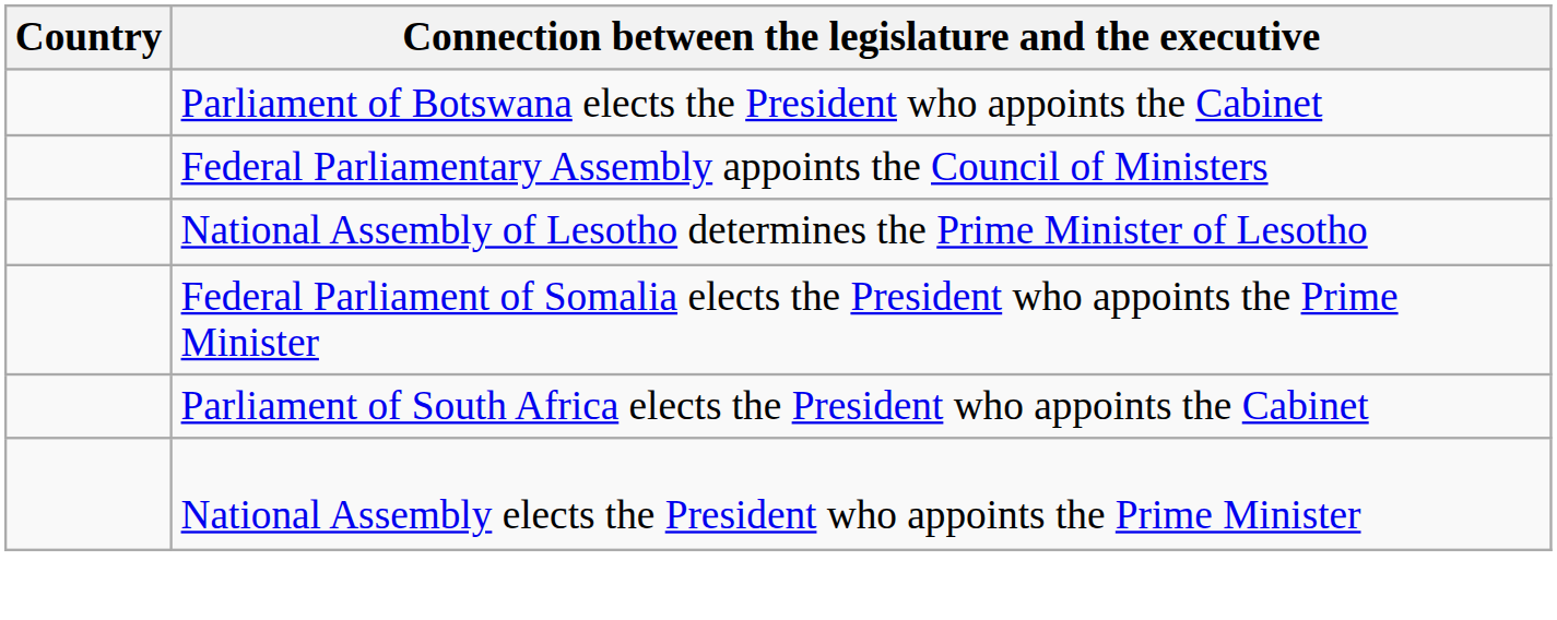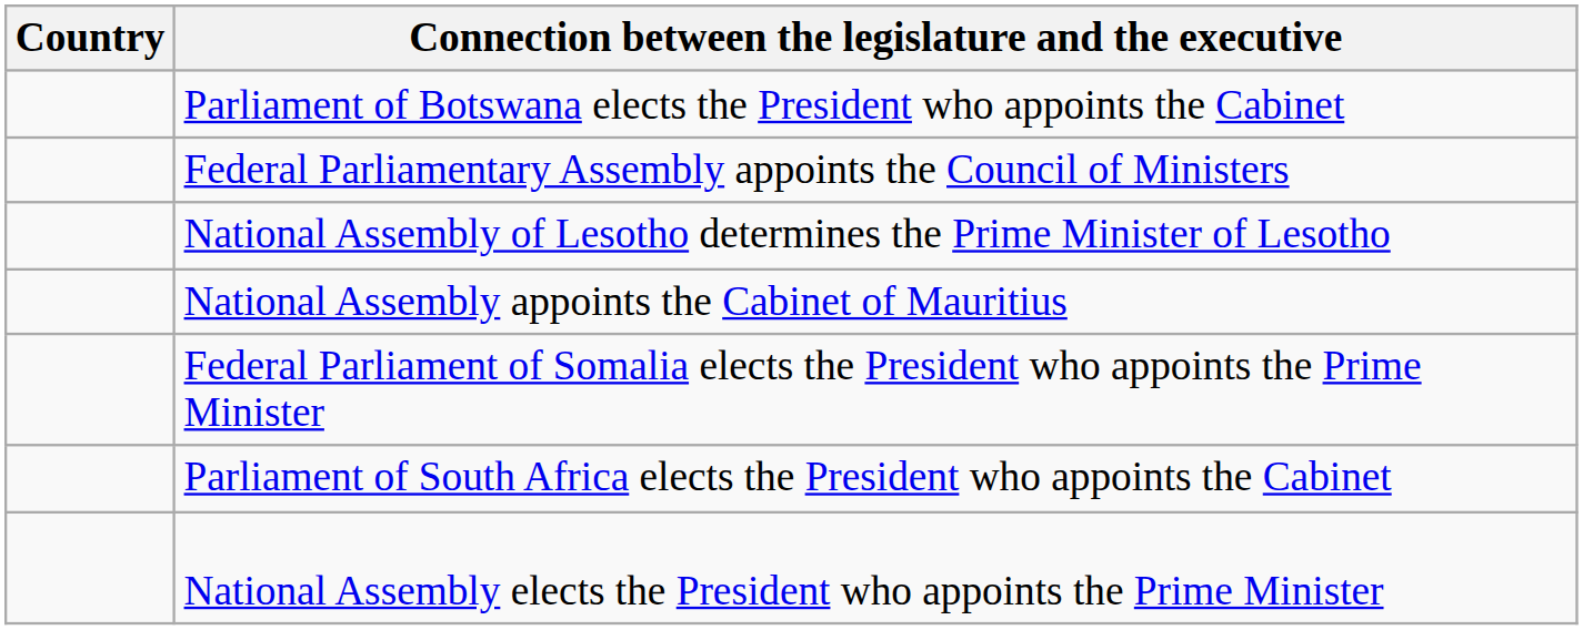+ row: National Assembly appoints the Cabinet of Mauritius
